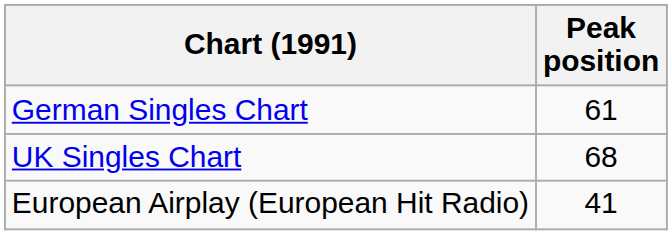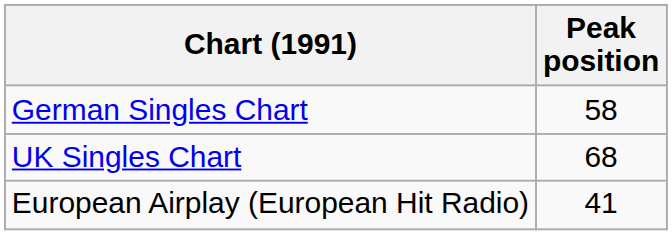German Singles Chart | Peak position: 61 -> 58
